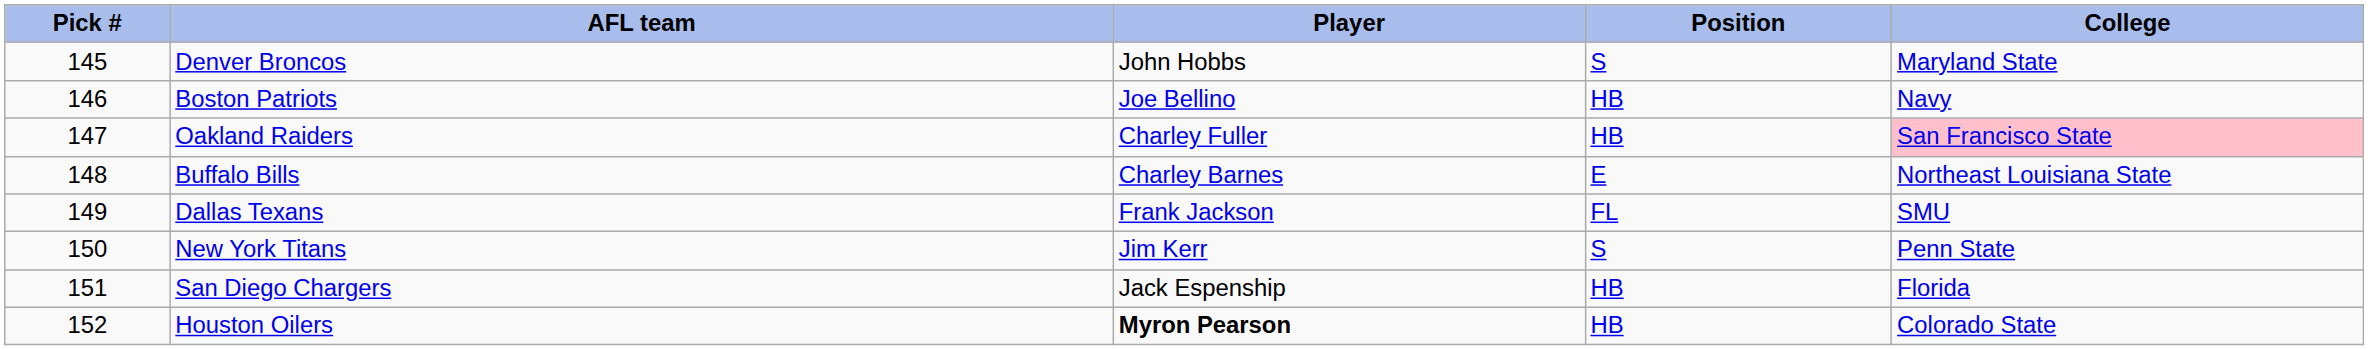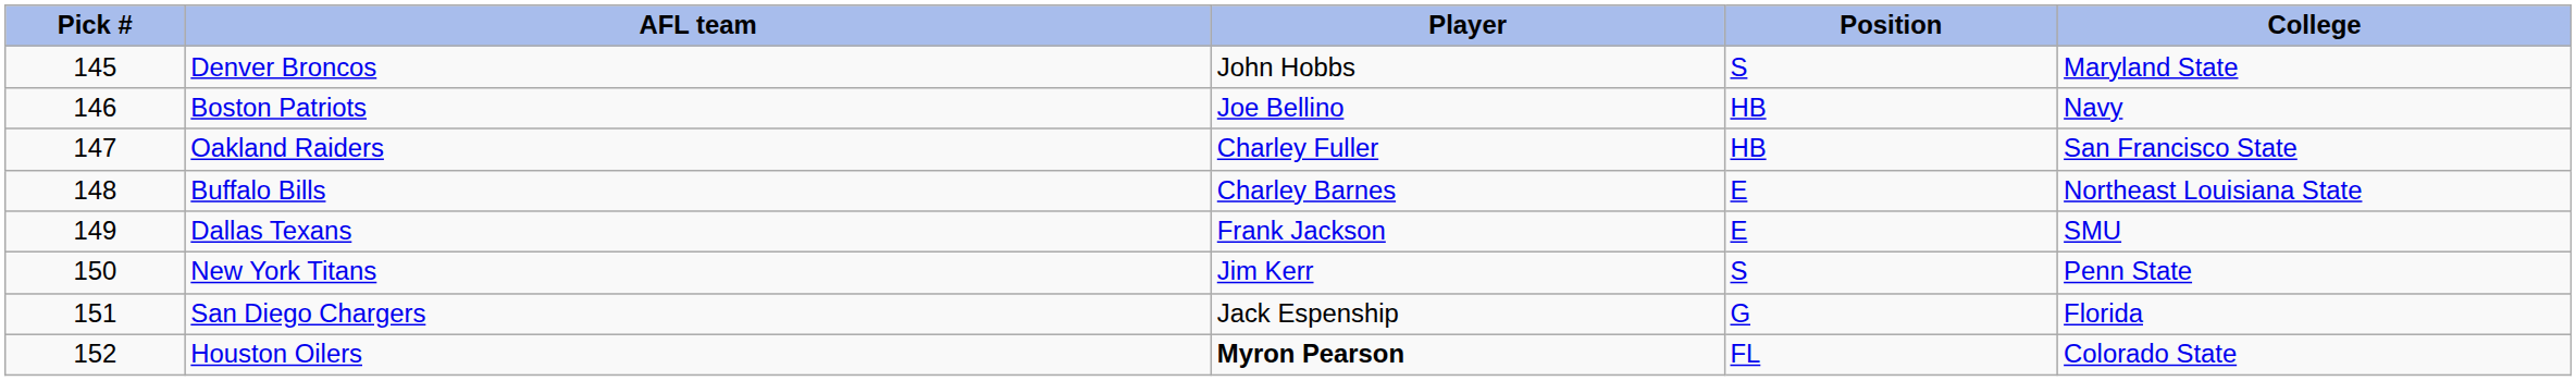Oakland Raiders | College: pink background -> no background
Dallas Texans | Position: FL -> E
San Diego Chargers | Position: HB -> G
Houston Oilers | Position: HB -> FL
